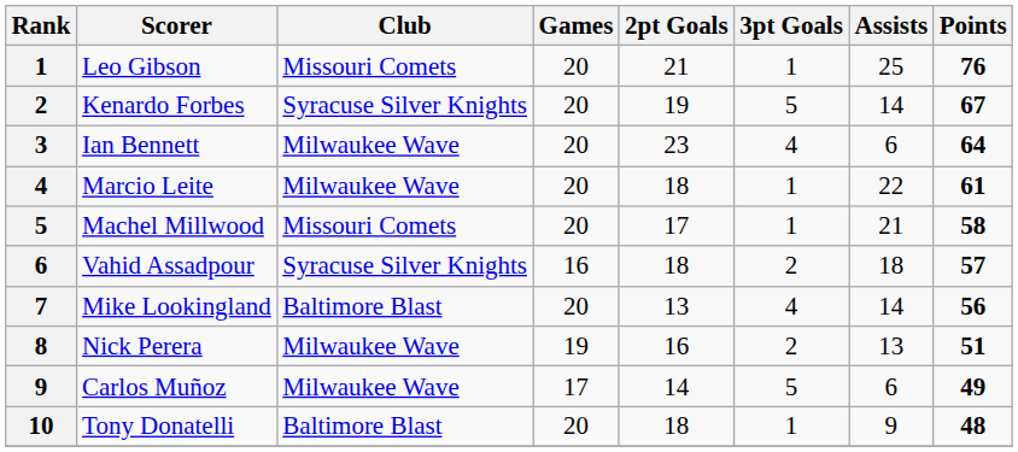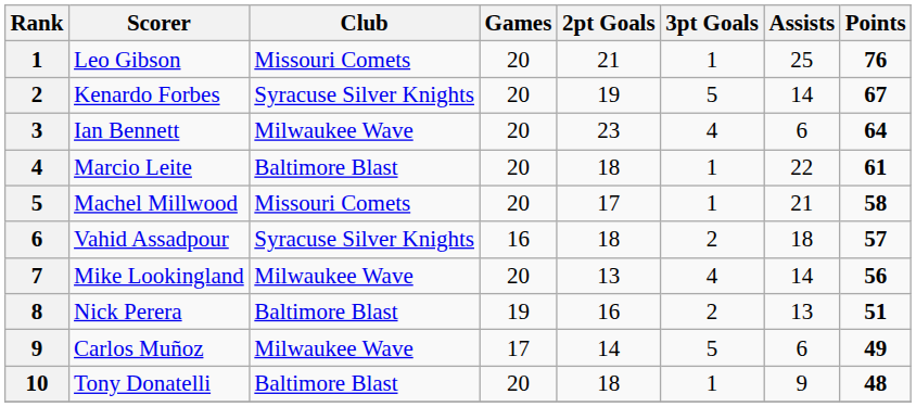Marcio Leite | Club: Milwaukee Wave -> Baltimore Blast
Mike Lookingland | Club: Baltimore Blast -> Milwaukee Wave
Nick Perera | Club: Milwaukee Wave -> Baltimore Blast
